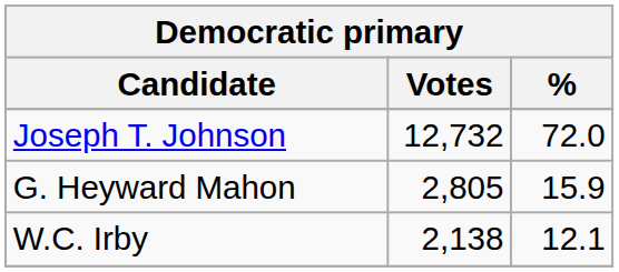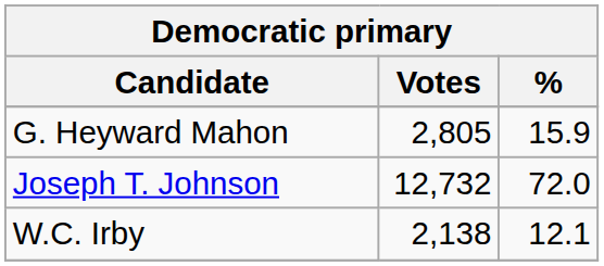rows swapped: Joseph T. Johnson <-> G. Heyward Mahon
